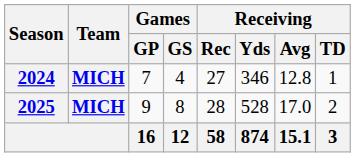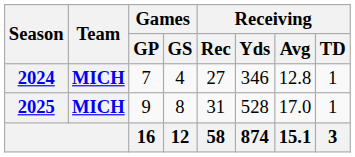2025 | Receiving / Rec: 28 -> 31
2025 | Receiving / TD: 2 -> 1
